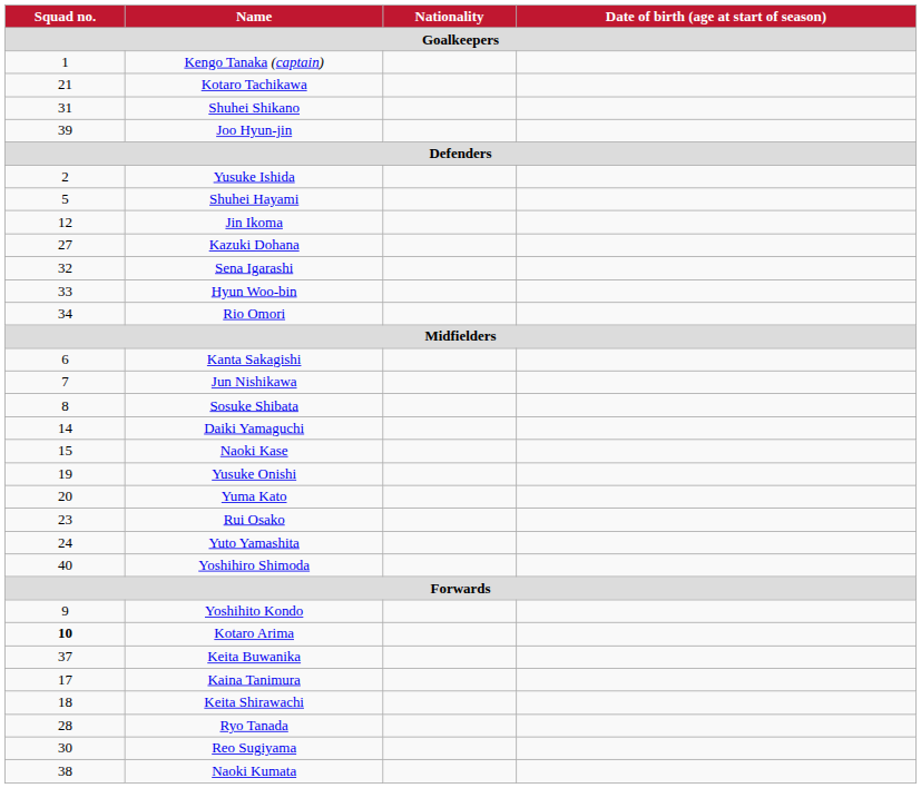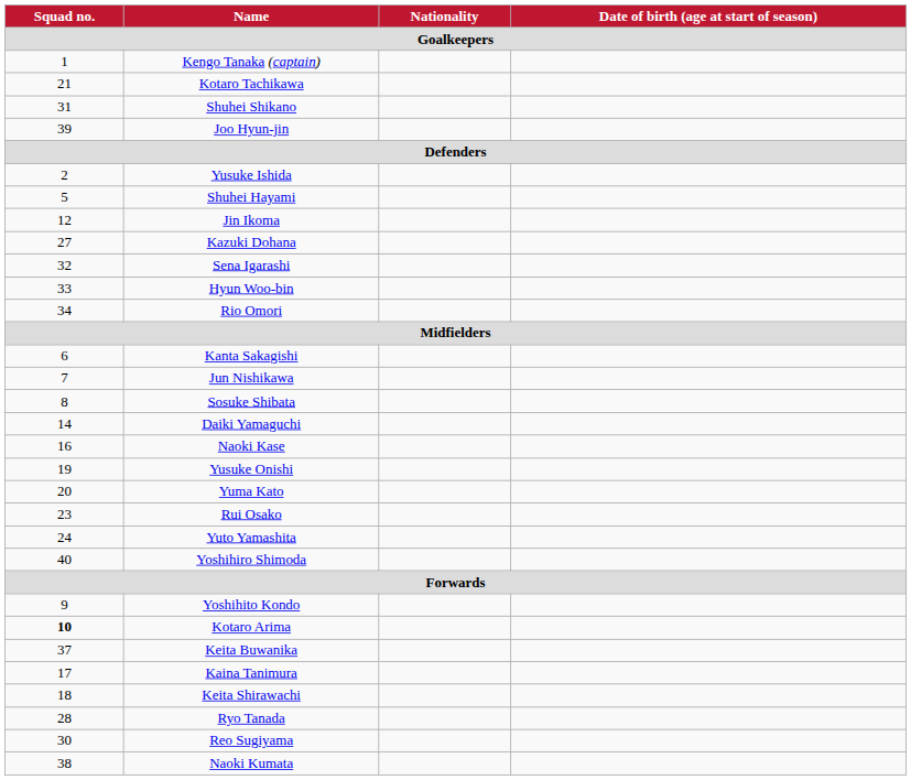Naoki Kase | Squad no. / Goalkeepers: 15 -> 16
